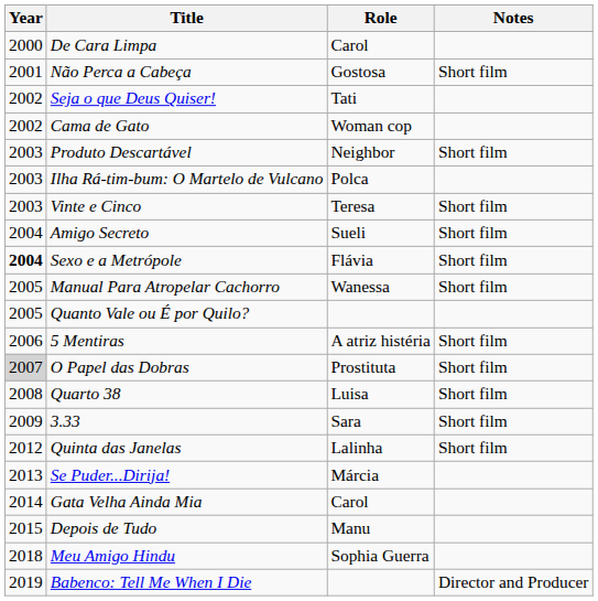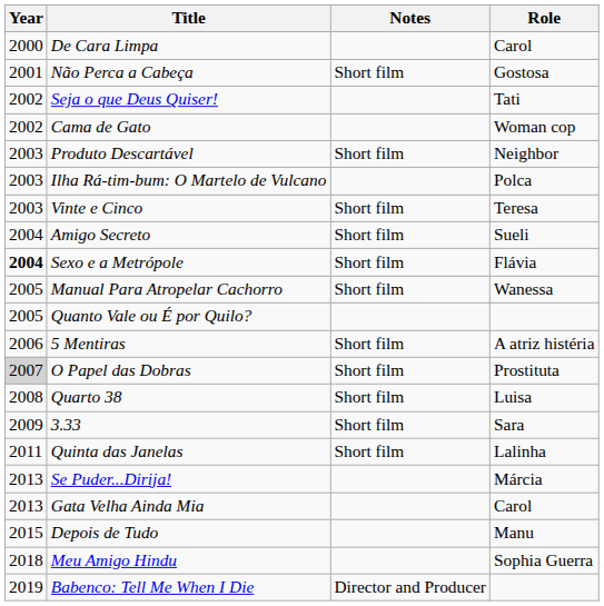columns swapped: Role <-> Notes
Quinta das Janelas | Year: 2012 -> 2011
Gata Velha Ainda Mia | Year: 2014 -> 2013
